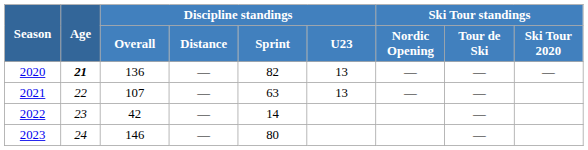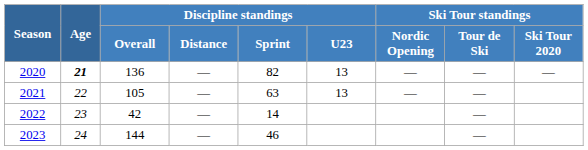2021 | Discipline standings / Overall: 107 -> 105
2023 | Discipline standings / Overall: 146 -> 144
2023 | Discipline standings / Sprint: 80 -> 46
